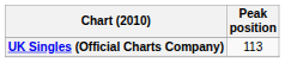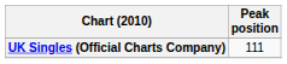UK Singles (Official Charts Company) | Peak position: 113 -> 111
